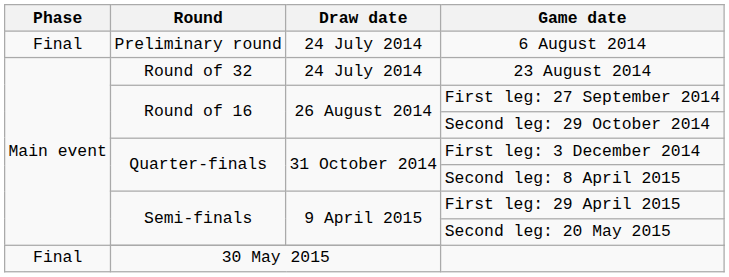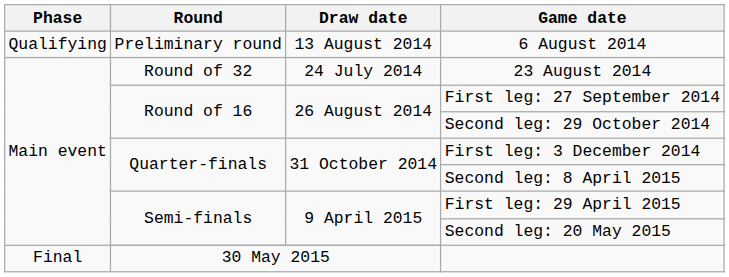6 August 2014 | Phase: Final -> Qualifying
6 August 2014 | Draw date: 24 July 2014 -> 13 August 2014
